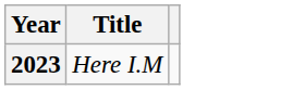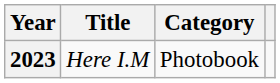+ column: Category | Photobook
